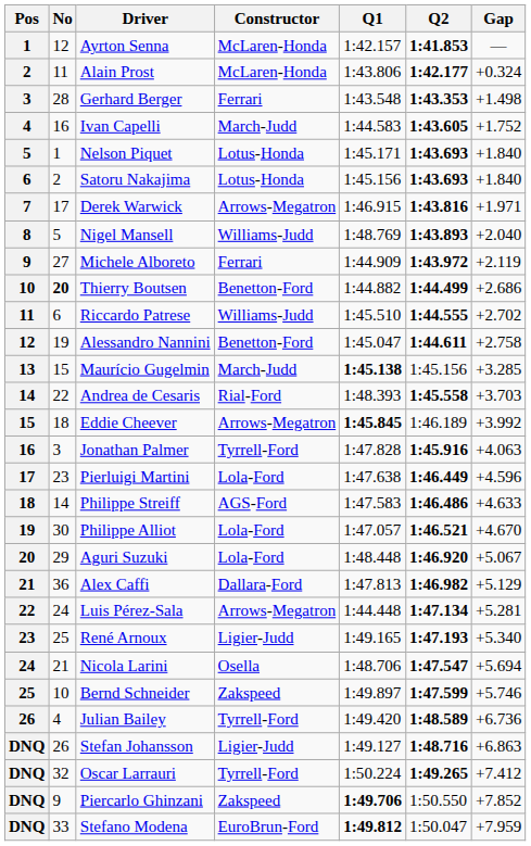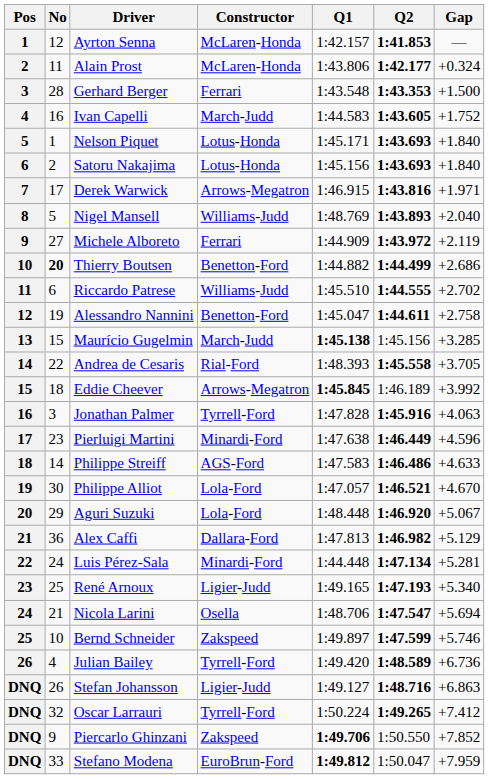Gerhard Berger | Gap: +1.498 -> +1.500
Andrea de Cesaris | Gap: +3.703 -> +3.705
Pierluigi Martini | Constructor: Lola-Ford -> Minardi-Ford
Luis Pérez-Sala | Constructor: Arrows-Megatron -> Minardi-Ford
